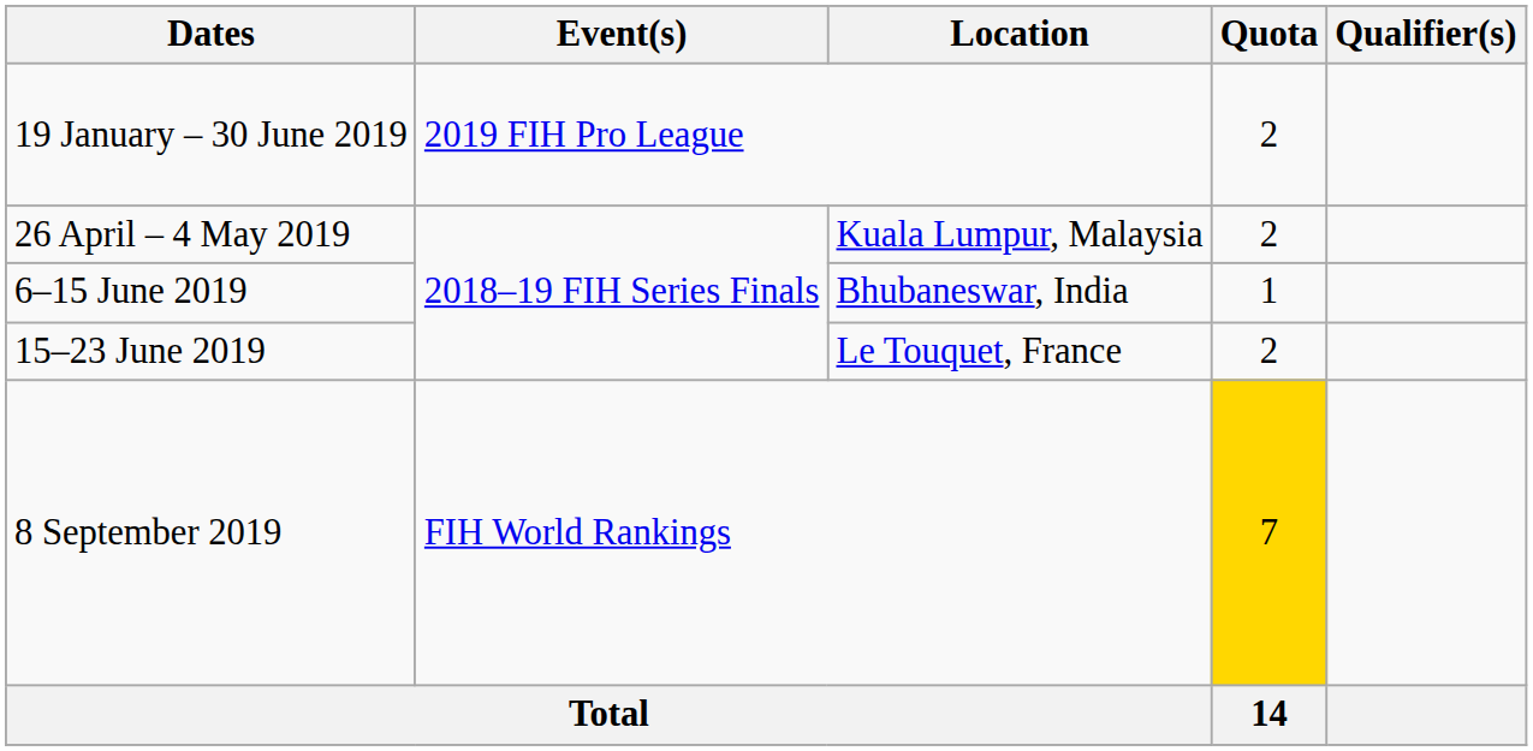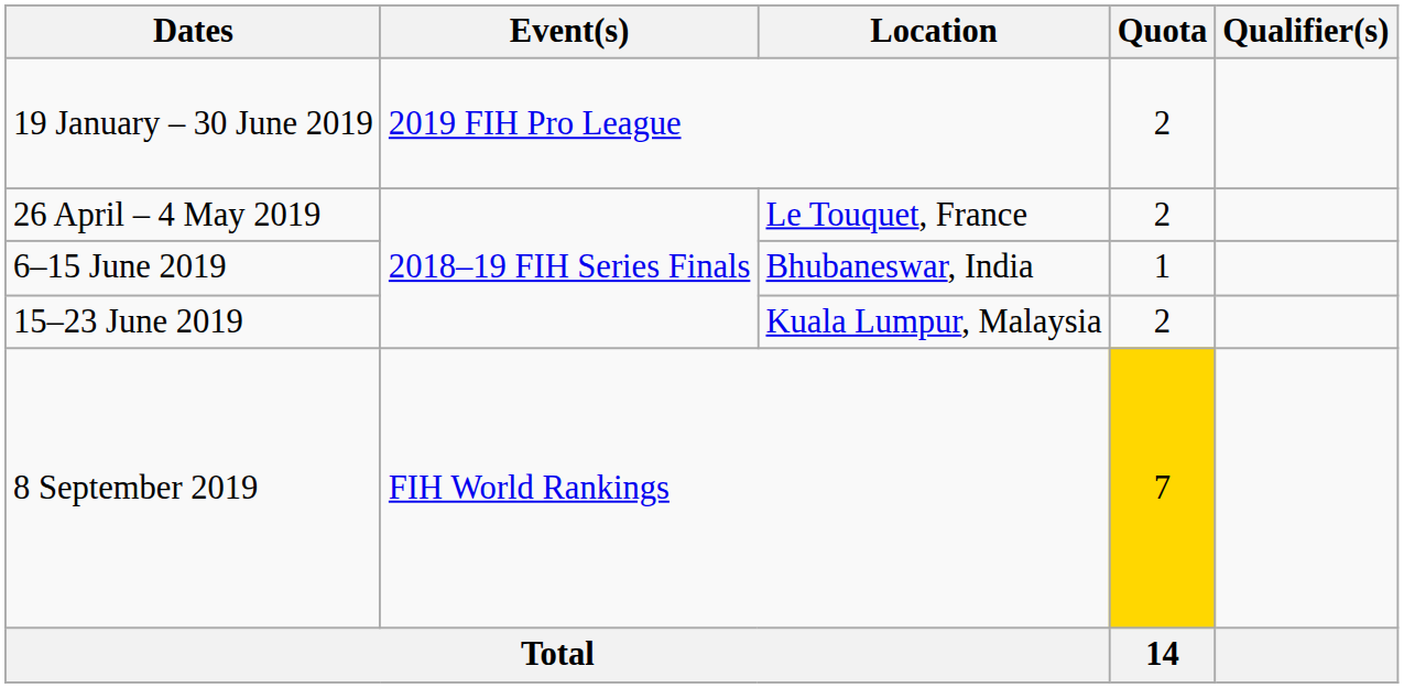26 April – 4 May 2019 | Location: Kuala Lumpur, Malaysia -> Le Touquet, France
15–23 June 2019 | Location: Le Touquet, France -> Kuala Lumpur, Malaysia
